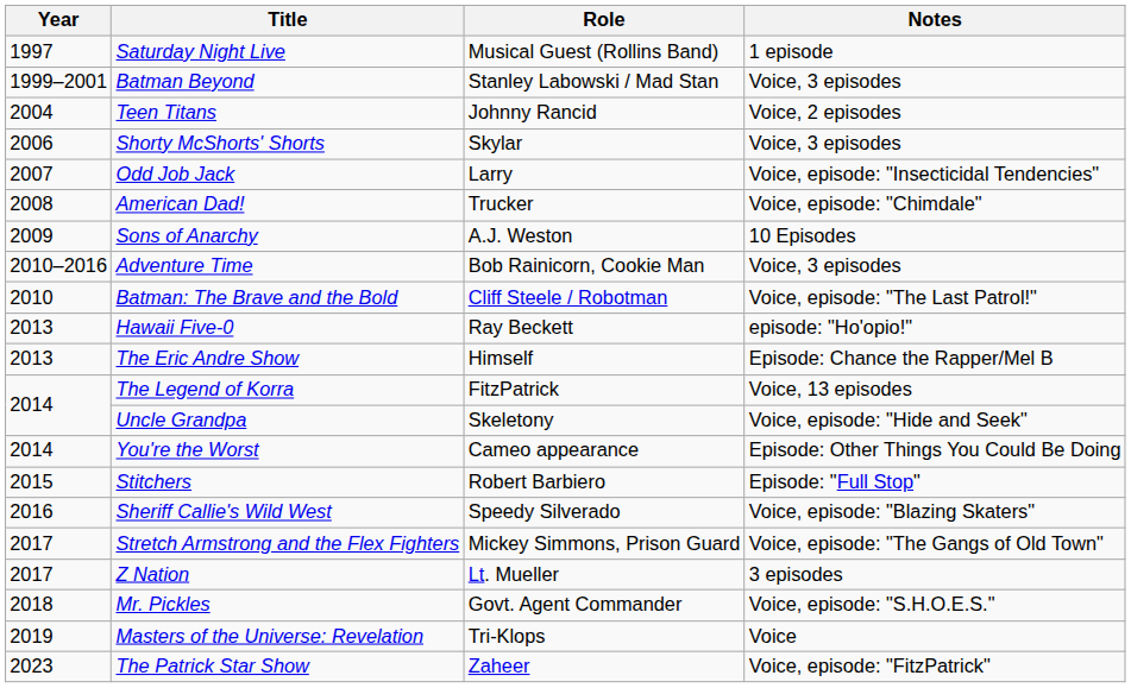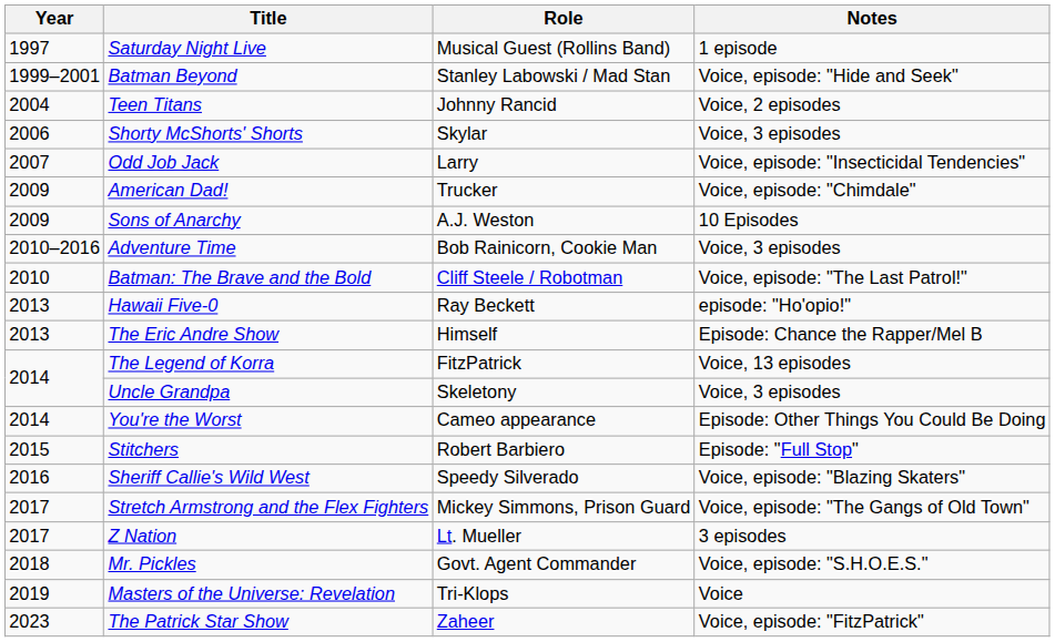Batman Beyond | Notes: Voice, 3 episodes -> Voice, episode: "Hide and Seek"
American Dad! | Year: 2008 -> 2009
Uncle Grandpa | Notes: Voice, episode: "Hide and Seek" -> Voice, 3 episodes
